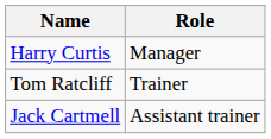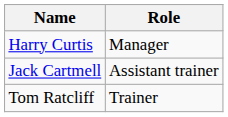rows swapped: Tom Ratcliff <-> Jack Cartmell
